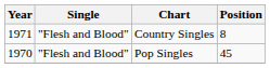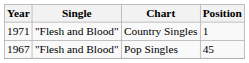Country Singles | Position: 8 -> 1
Pop Singles | Year: 1970 -> 1967
